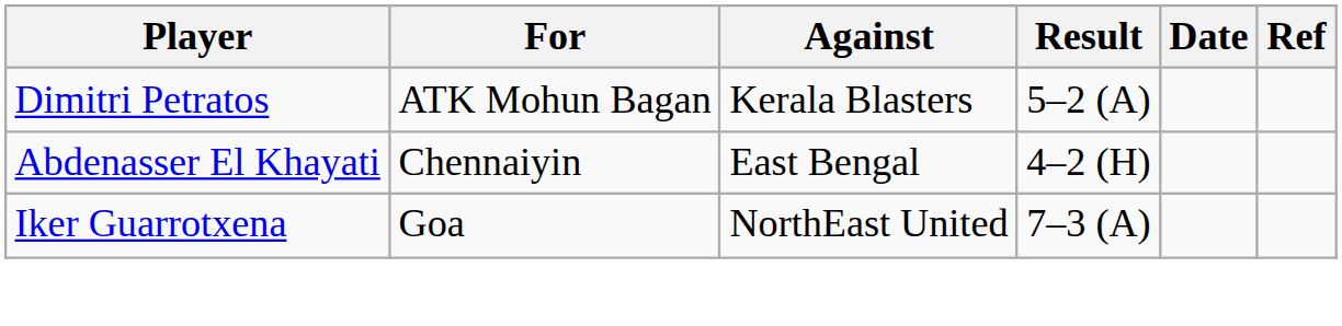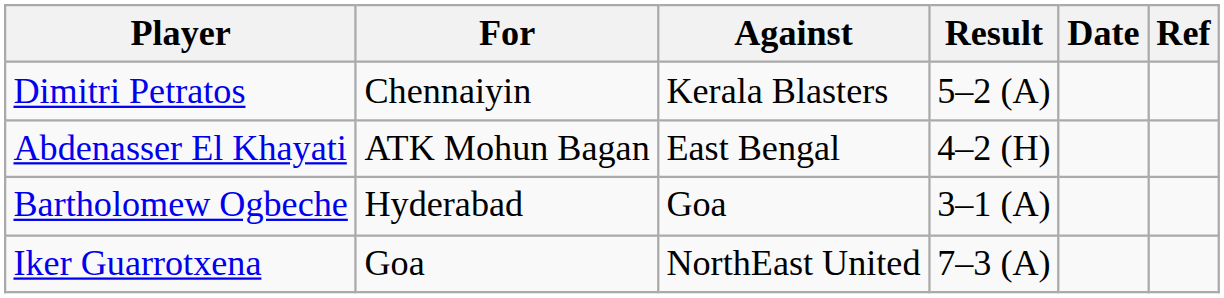Dimitri Petratos | For: ATK Mohun Bagan -> Chennaiyin
Abdenasser El Khayati | For: Chennaiyin -> ATK Mohun Bagan
+ row: Bartholomew Ogbeche | Hyderabad | Goa | 3–1 (A)
